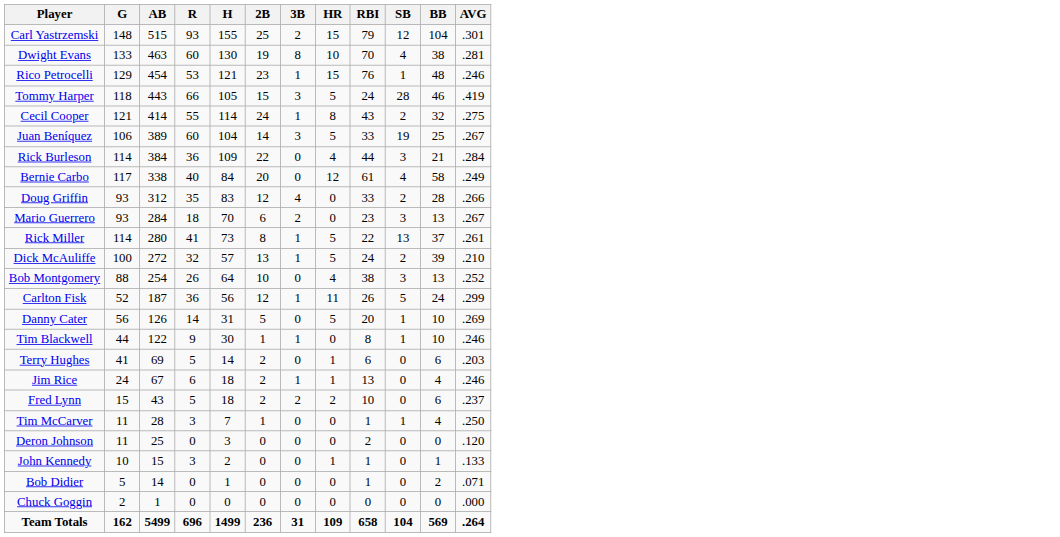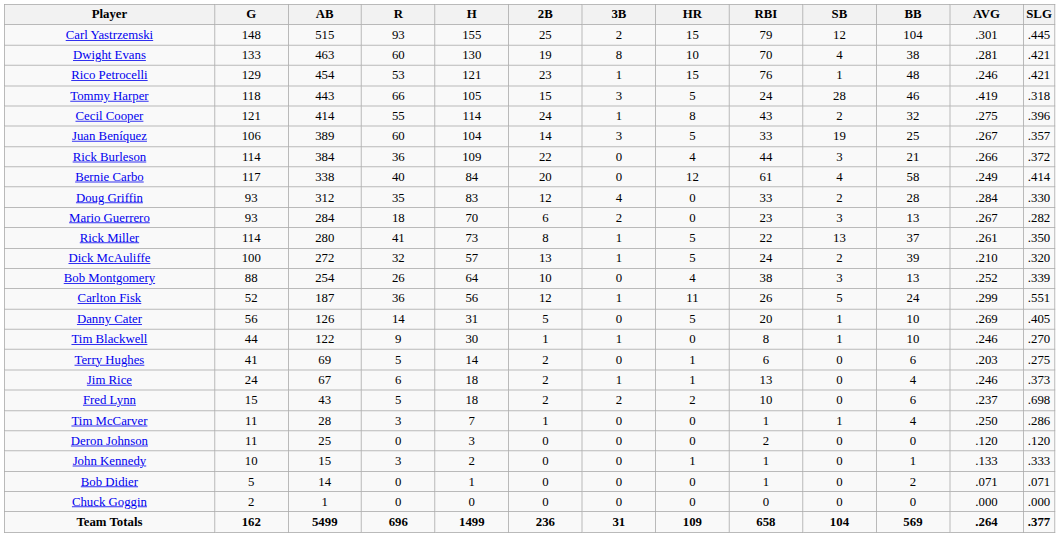+ column: SLG | .445 | .421 | .421 | .318 | .396 | .357 | .372 | .414 | .330 | .282 | .350 | .320 | .339 | .551 | .405 | .270 | .275 | .373 | .698 | .286 | .120 | .333 | .071 | .000 | .377
Rick Burleson | AVG: .284 -> .266
Doug Griffin | AVG: .266 -> .284
